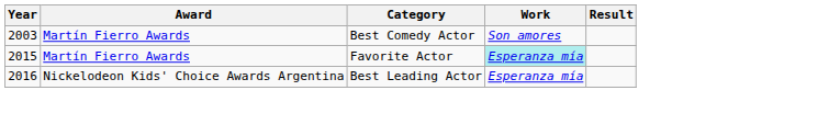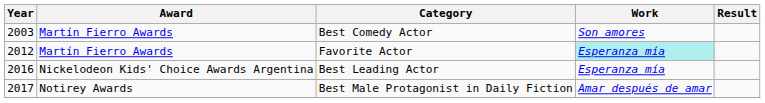Favorite Actor | Year: 2015 -> 2012
+ row: 2017 | Notirey Awards | Best Male Protagonist in Daily Fiction | Amar después de amar
